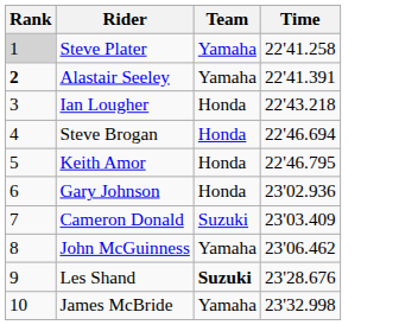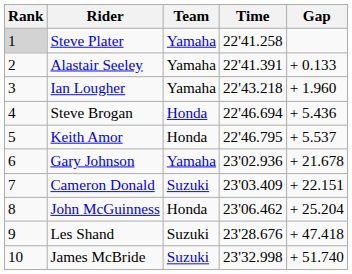+ column: Gap | + 0.133 | + 1.960 | + 5.436 | + 5.537 | + 21.678 | + 22.151 | + 25.204 | + 47.418 | + 51.740
Alastair Seeley | Rank: bold -> normal
Ian Lougher | Team: Honda -> Yamaha
Gary Johnson | Team: Honda -> Yamaha
John McGuinness | Team: Yamaha -> Honda
Les Shand | Team: bold -> normal
James McBride | Team: Yamaha -> Suzuki
